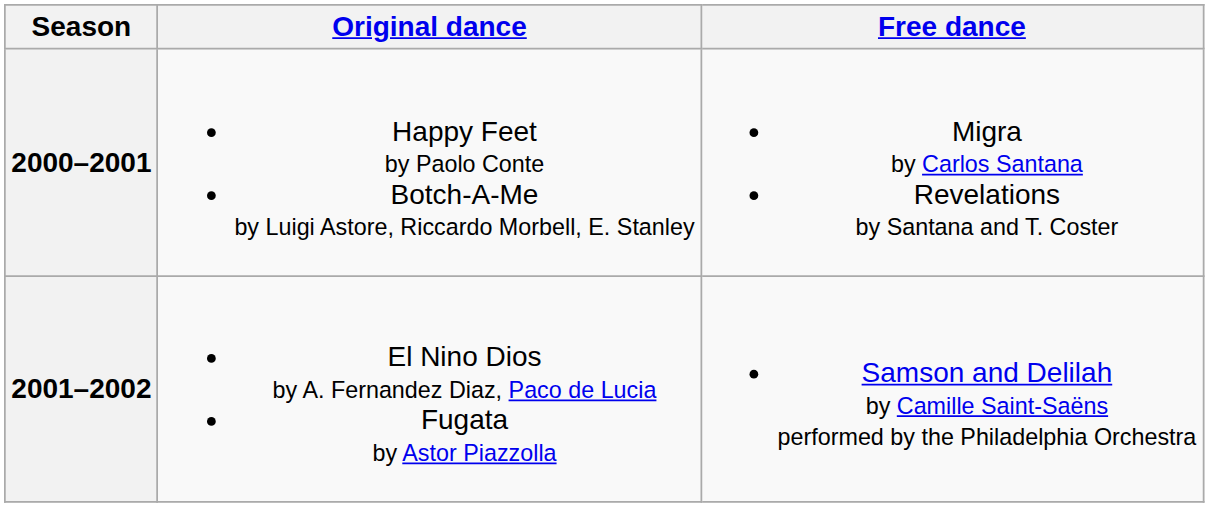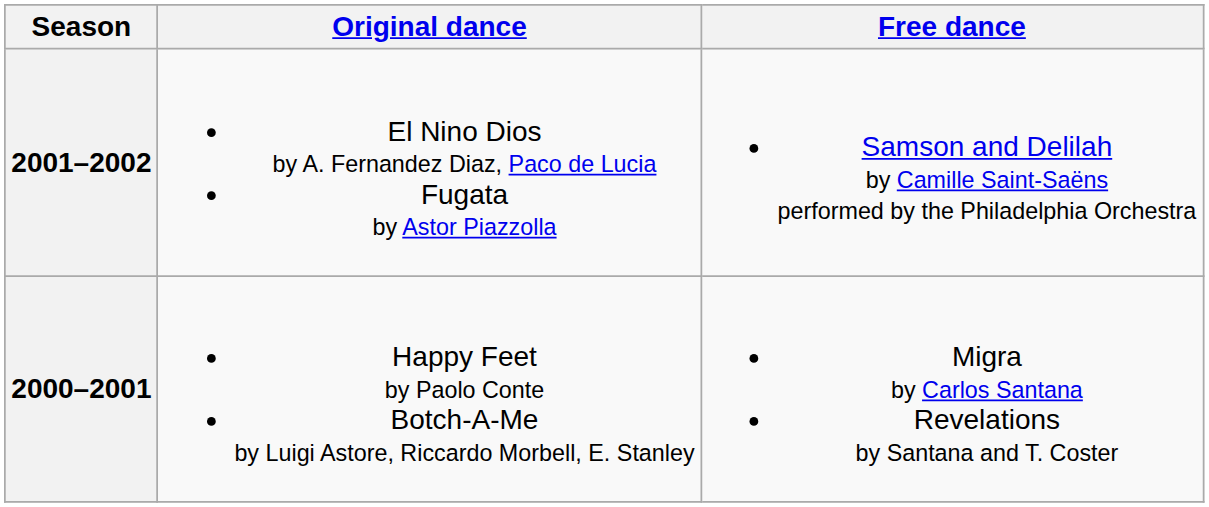rows swapped: 2001–2002 <-> 2000–2001
